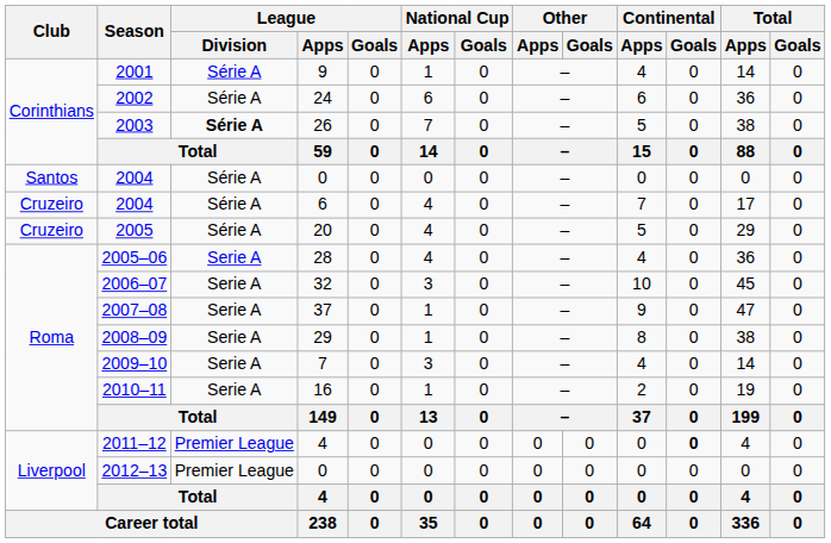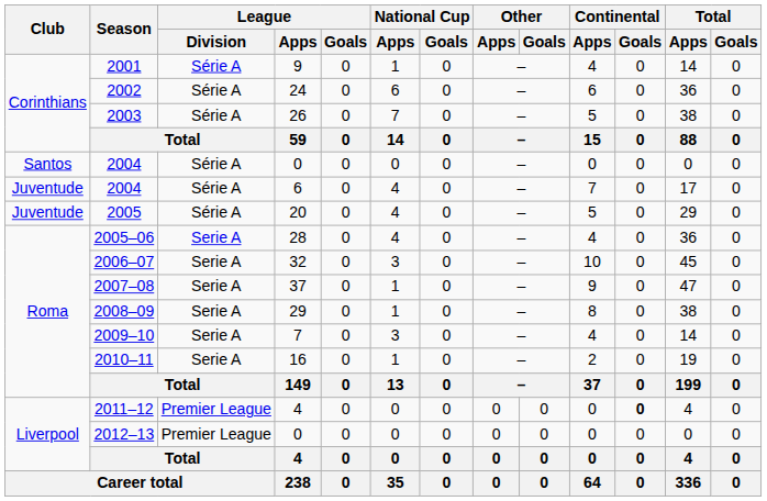2003 | League / Division: bold -> normal
2004 / 6 | Club: Cruzeiro -> Juventude
2005 | Club: Cruzeiro -> Juventude
